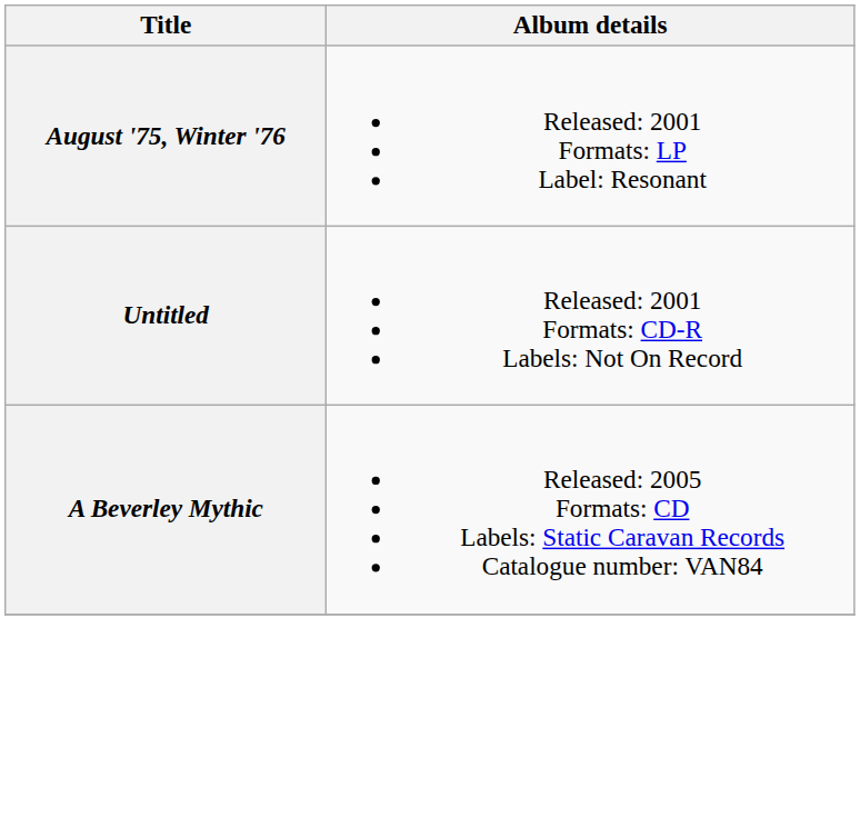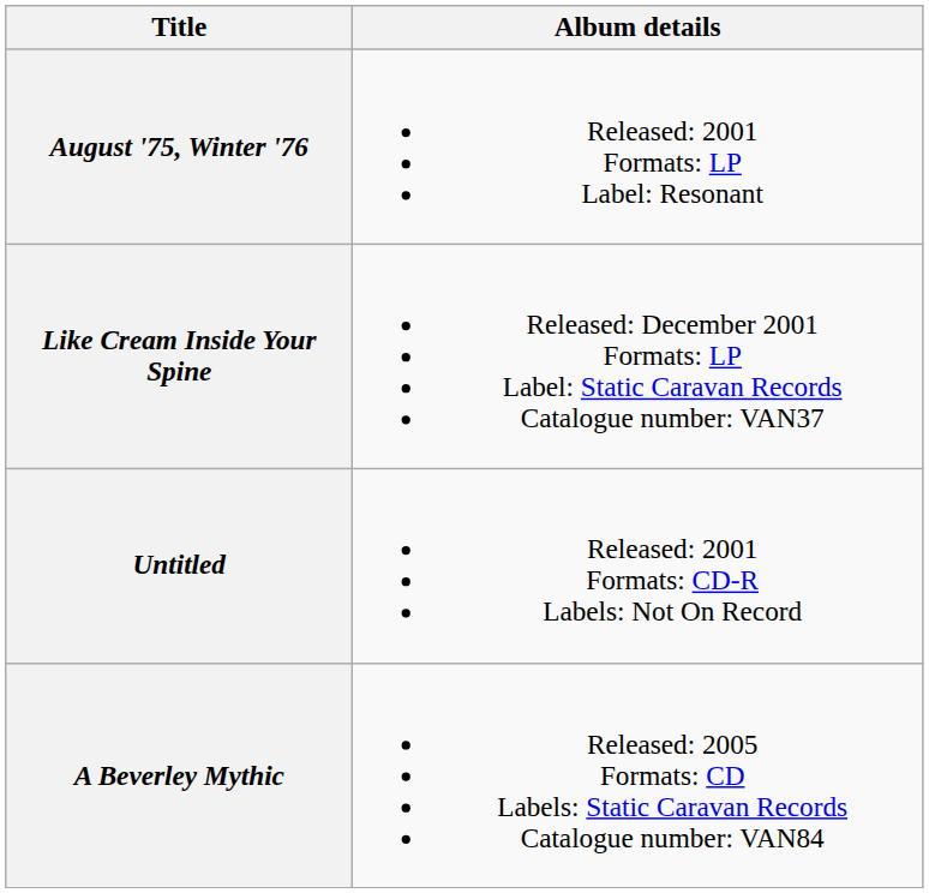+ row: Like Cream Inside Your Spine | Released: December 2001 Formats: LP Label: Static Caravan Records Catalogue number: VAN37
